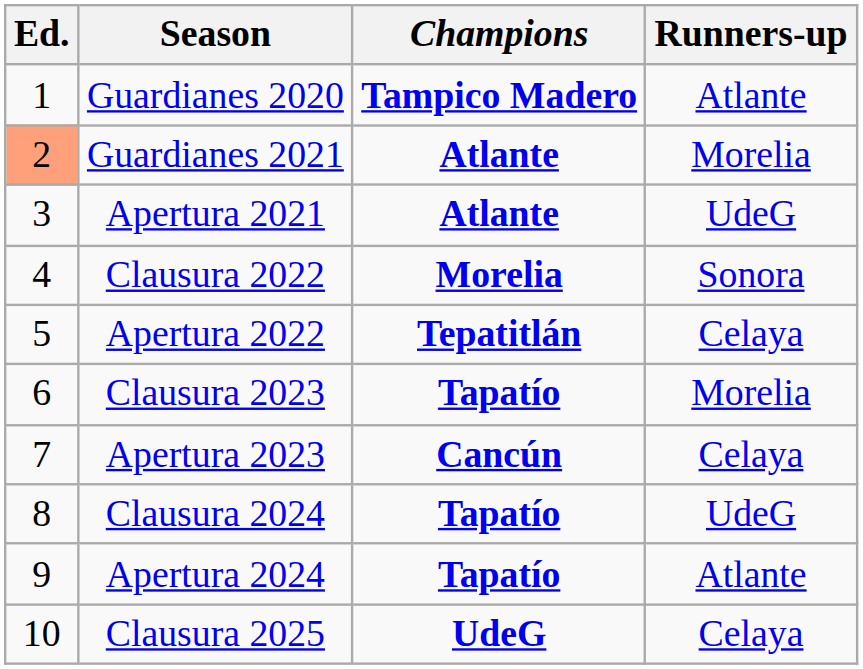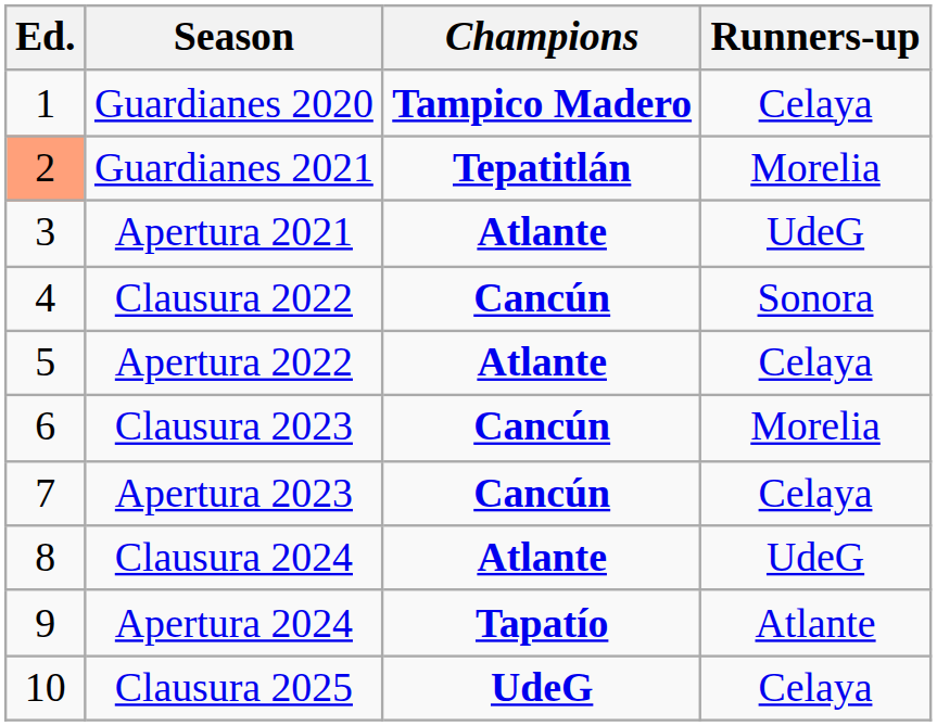Guardianes 2020 | Runners-up: Atlante -> Celaya
Guardianes 2021 | Champions: Atlante -> Tepatitlán
Clausura 2022 | Champions: Morelia -> Cancún
Apertura 2022 | Champions: Tepatitlán -> Atlante
Clausura 2023 | Champions: Tapatío -> Cancún
Clausura 2024 | Champions: Tapatío -> Atlante
